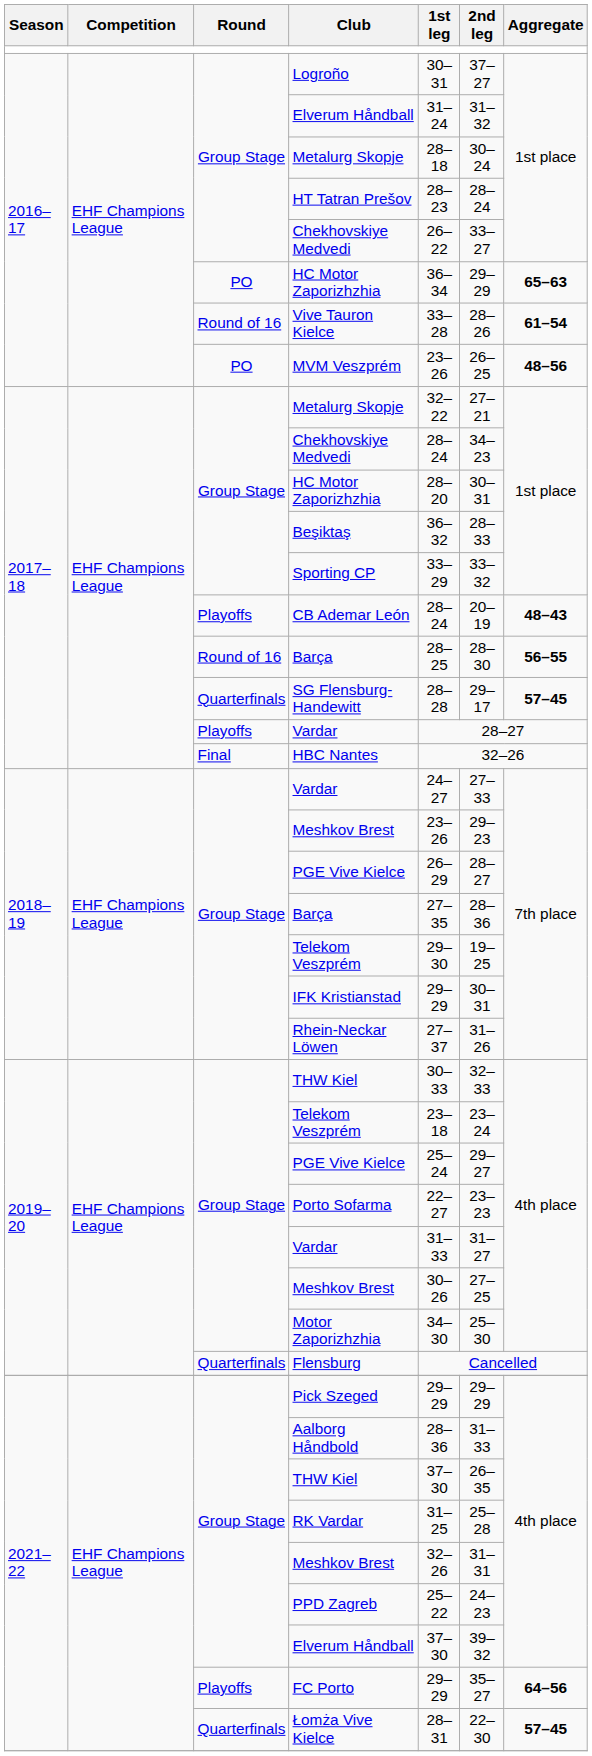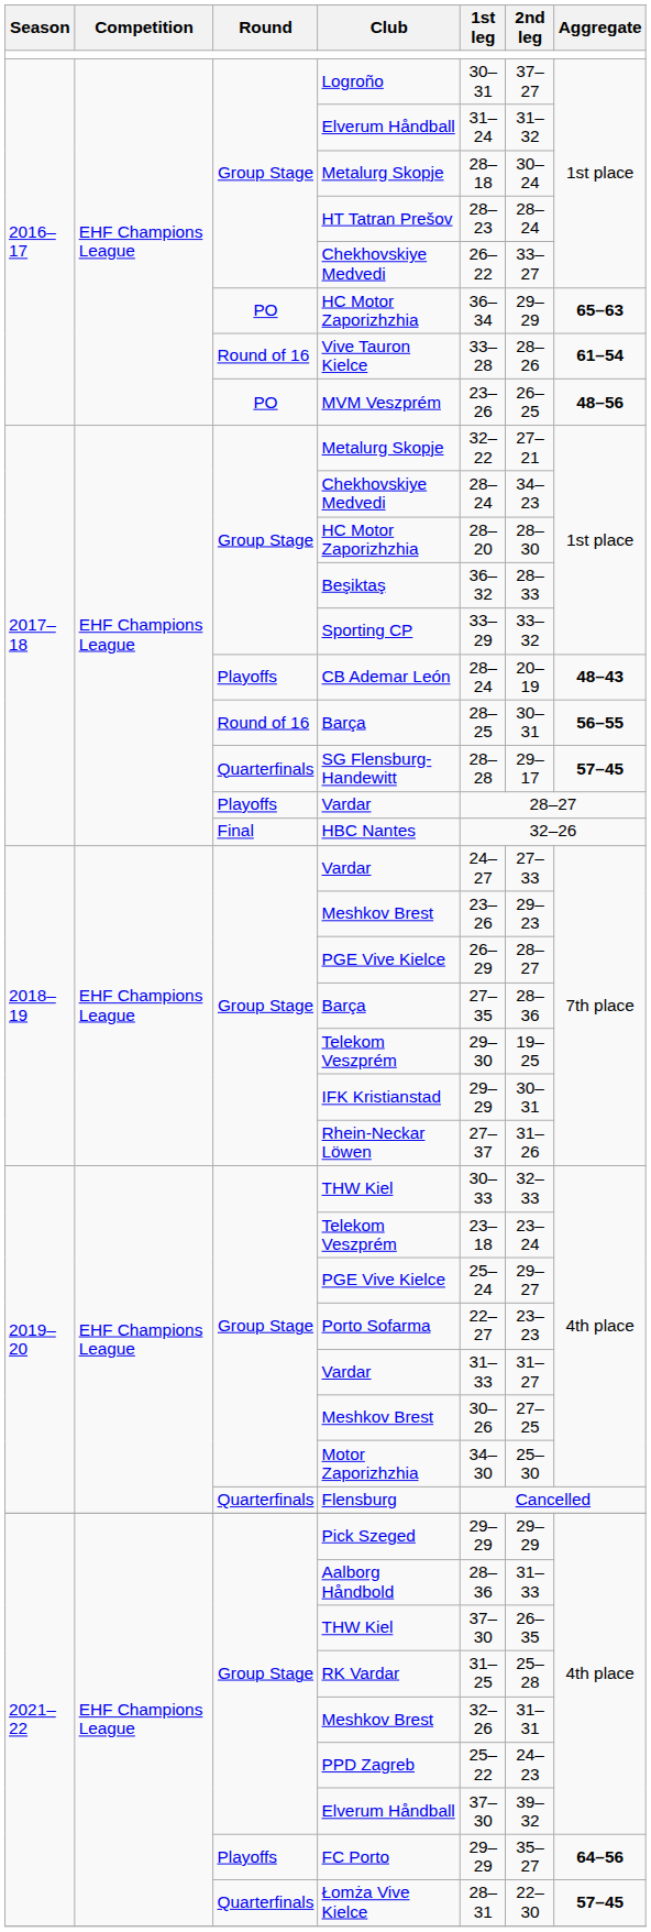2017–18 / HC Motor Zaporizhzhia | 2nd leg: 30–31 -> 28–30
2017–18 / Barça | 2nd leg: 28–30 -> 30–31
